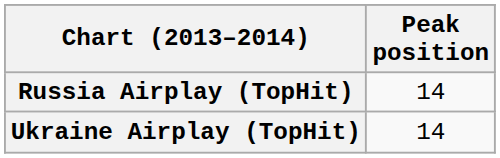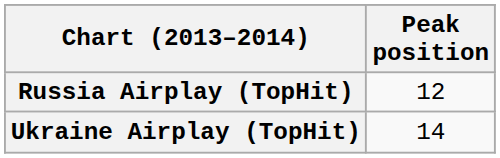Russia Airplay (TopHit) | Peak position: 14 -> 12
